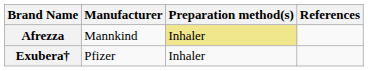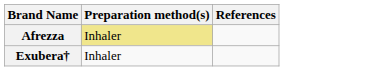- column: Manufacturer | Mannkind | Pfizer
